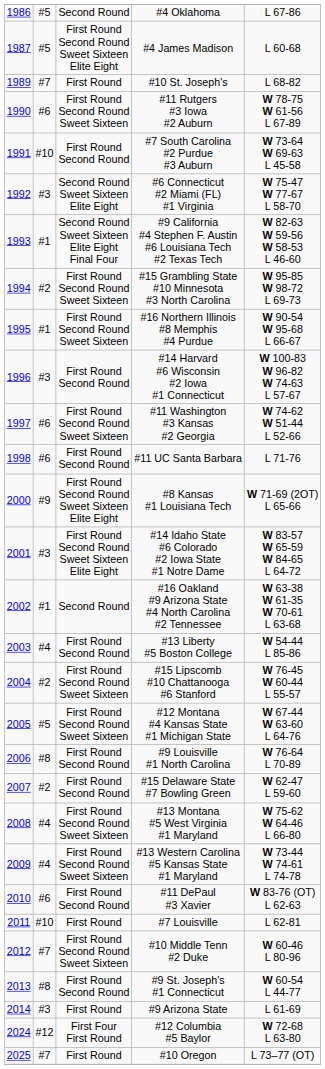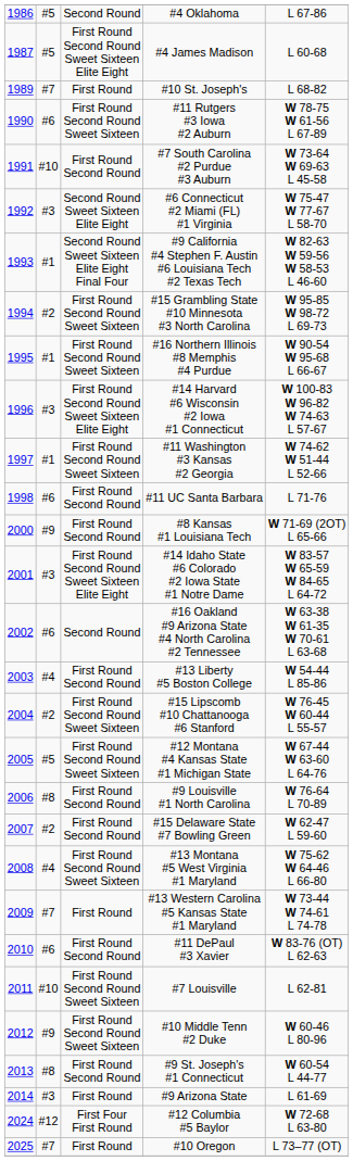#14 Harvard #6 Wisconsin #2 Iowa #1 Connecticut | column 3: First Round Second Round -> First Round Second Round Sweet Sixteen Elite Eight
#11 Washington #3 Kansas #2 Georgia | column 2: #6 -> #1
#8 Kansas #1 Louisiana Tech | column 3: First Round Second Round Sweet Sixteen Elite Eight -> First Round Second Round
#16 Oakland #9 Arizona State #4 North Carolina #2 Tennessee | column 2: #1 -> #6
#13 Western Carolina #5 Kansas State #1 Maryland | column 2: #4 -> #7
#13 Western Carolina #5 Kansas State #1 Maryland | column 3: First Round Second Round Sweet Sixteen -> First Round
#7 Louisville | column 3: First Round -> First Round Second Round Sweet Sixteen
#10 Middle Tenn #2 Duke | column 2: #7 -> #9
